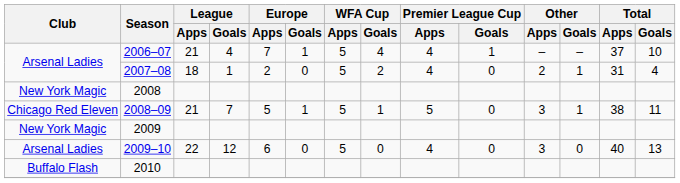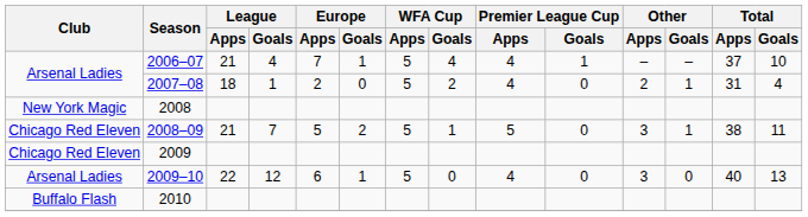2008–09 | Europe / Goals: 1 -> 2
2009 | Club: New York Magic -> Chicago Red Eleven
2009–10 | Europe / Goals: 0 -> 1
